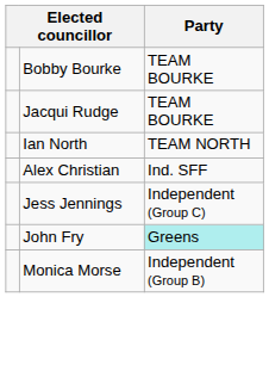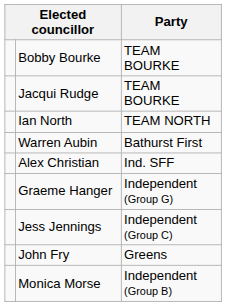+ row: Warren Aubin | Bathurst First
+ row: Graeme Hanger | Independent (Group G)
John Fry | Party: paleturquoise background -> no background
